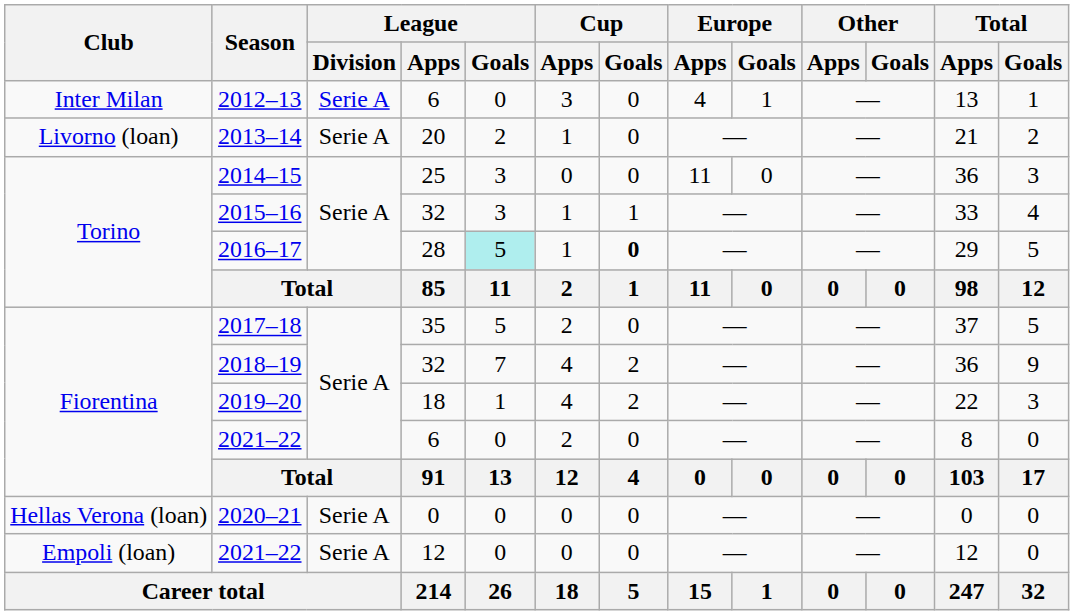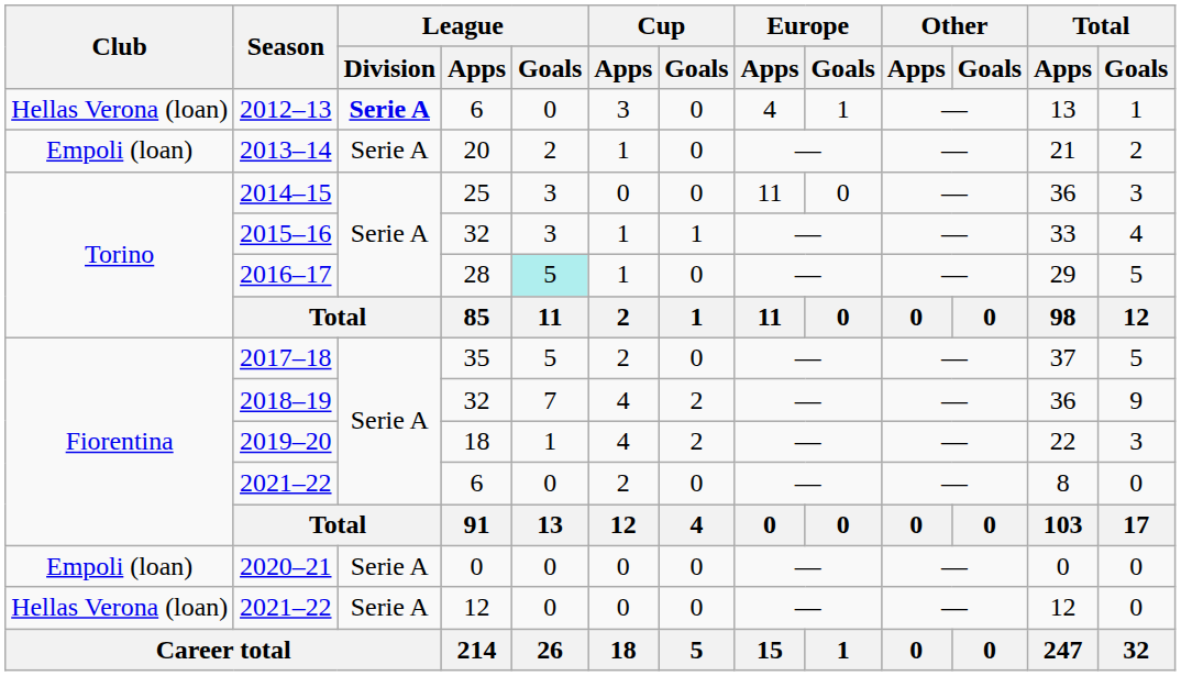2012–13 | Club: Inter Milan -> Hellas Verona (loan)
2012–13 | League / Division: normal -> bold
2013–14 | Club: Livorno (loan) -> Empoli (loan)
2016–17 | Cup / Goals: bold -> normal
2020–21 | Club: Hellas Verona (loan) -> Empoli (loan)
2021–22 / 12 | Club: Empoli (loan) -> Hellas Verona (loan)
